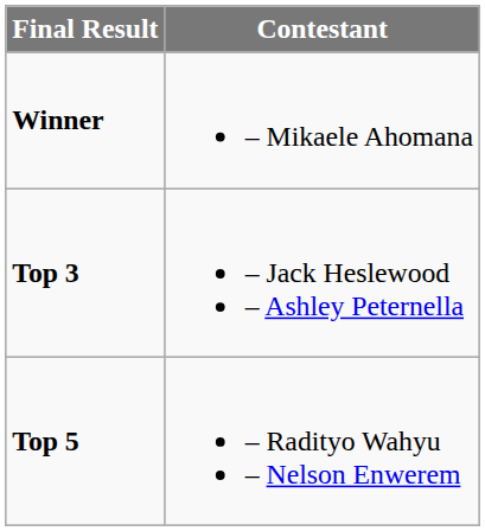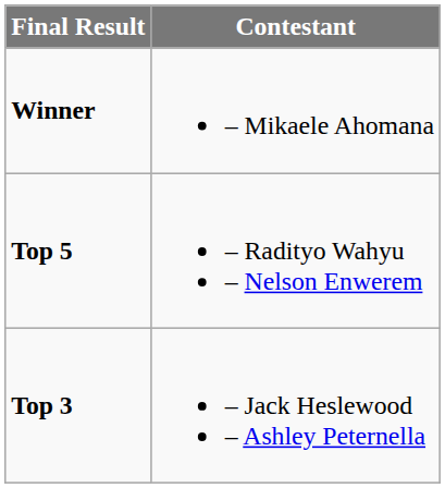rows swapped: Top 3 <-> Top 5
